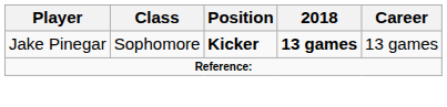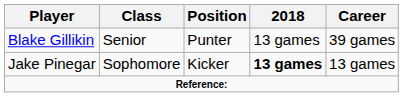+ row: Blake Gillikin | Senior | Punter | 13 games | 39 games
Jake Pinegar | Position: bold -> normal
